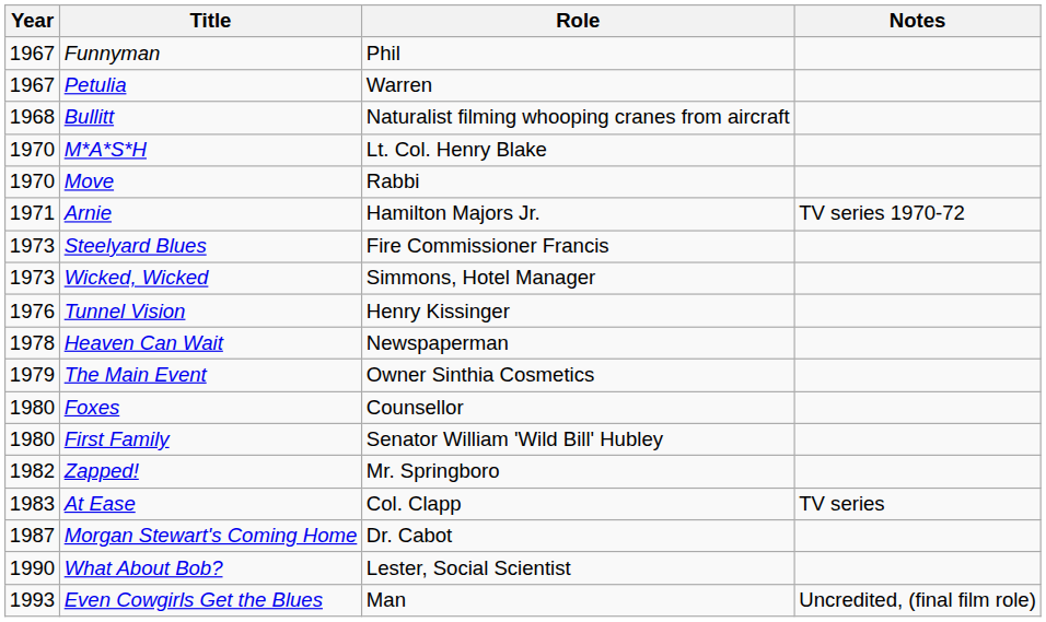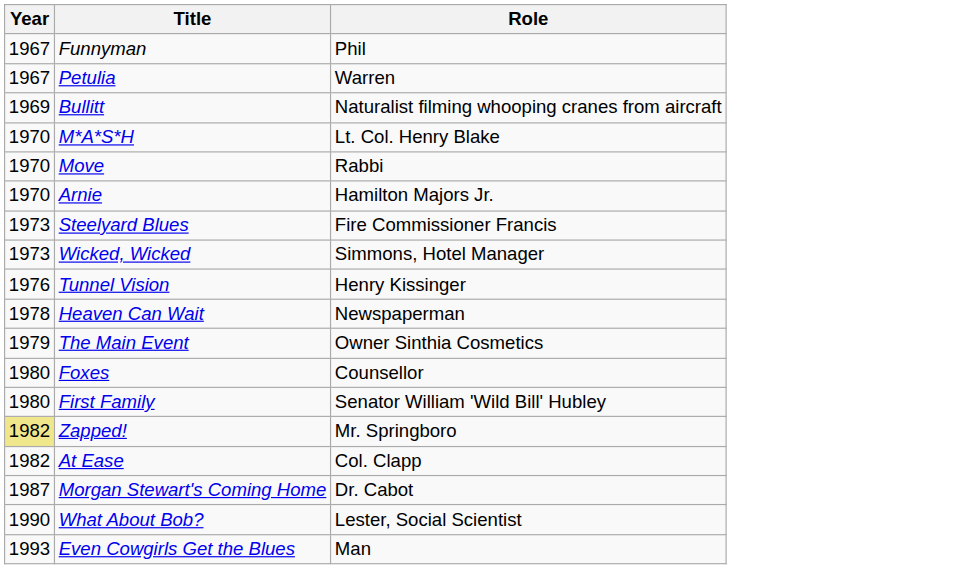- column: Notes | TV series 1970-72 | TV series | Uncredited, (final film role)
Bullitt | Year: 1968 -> 1969
Arnie | Year: 1971 -> 1970
Zapped! | Year: no background -> khaki background
At Ease | Year: 1983 -> 1982
